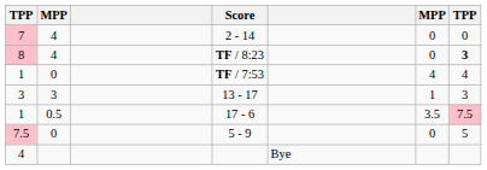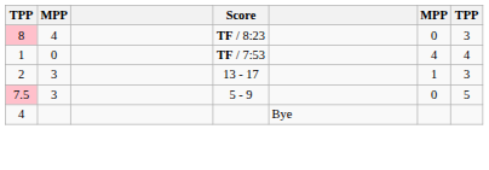- row: 7 | 4 | 2 - 14 | 0 | 0
TF / 8:23 | column 7: bold -> normal
13 - 17 | column 1: 3 -> 2
- row: 1 | 0.5 | 17 - 6 | 3.5 | 7.5
5 - 9 | column 2: 0 -> 3
